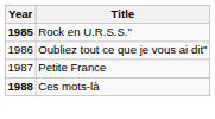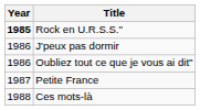+ row: 1986 | J'peux pas dormir
Ces mots-là | Year: bold -> normal
